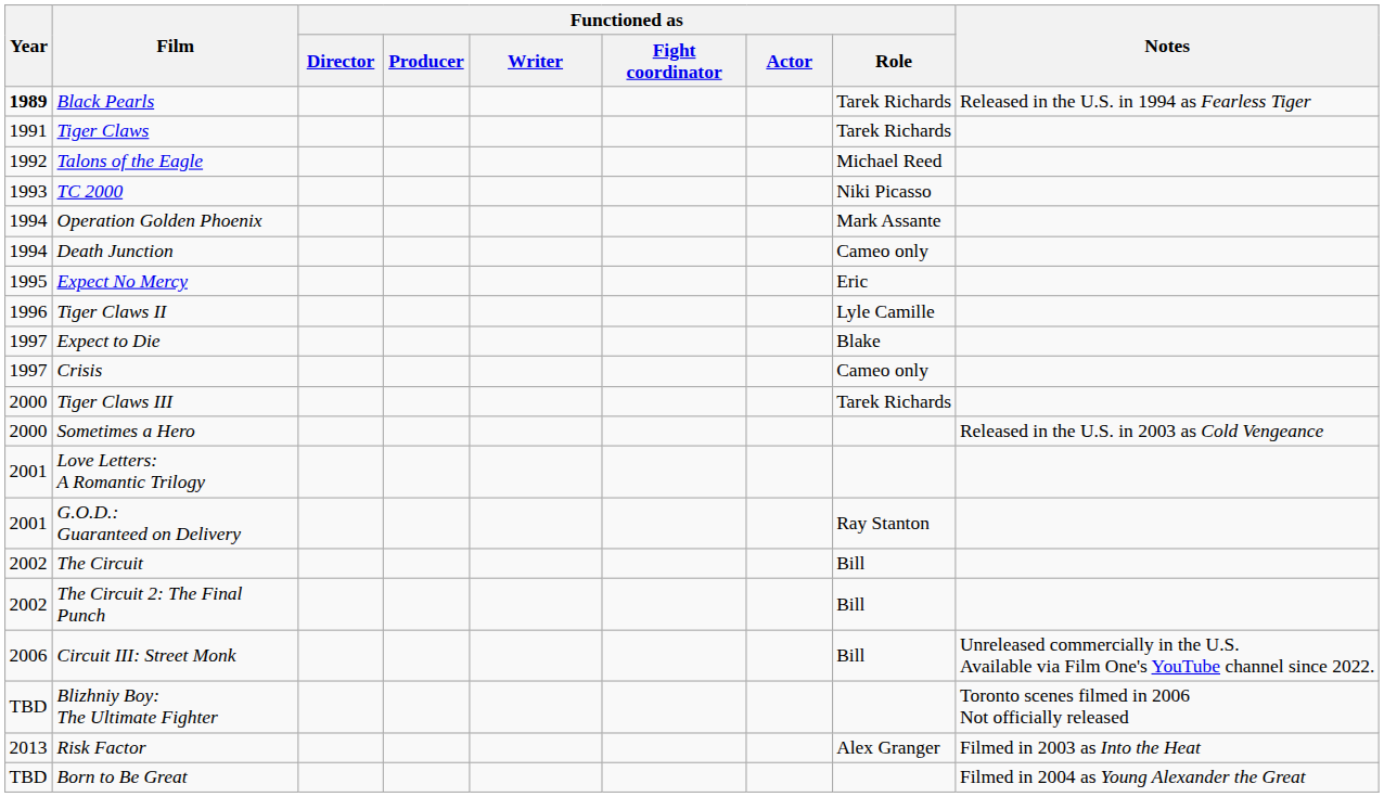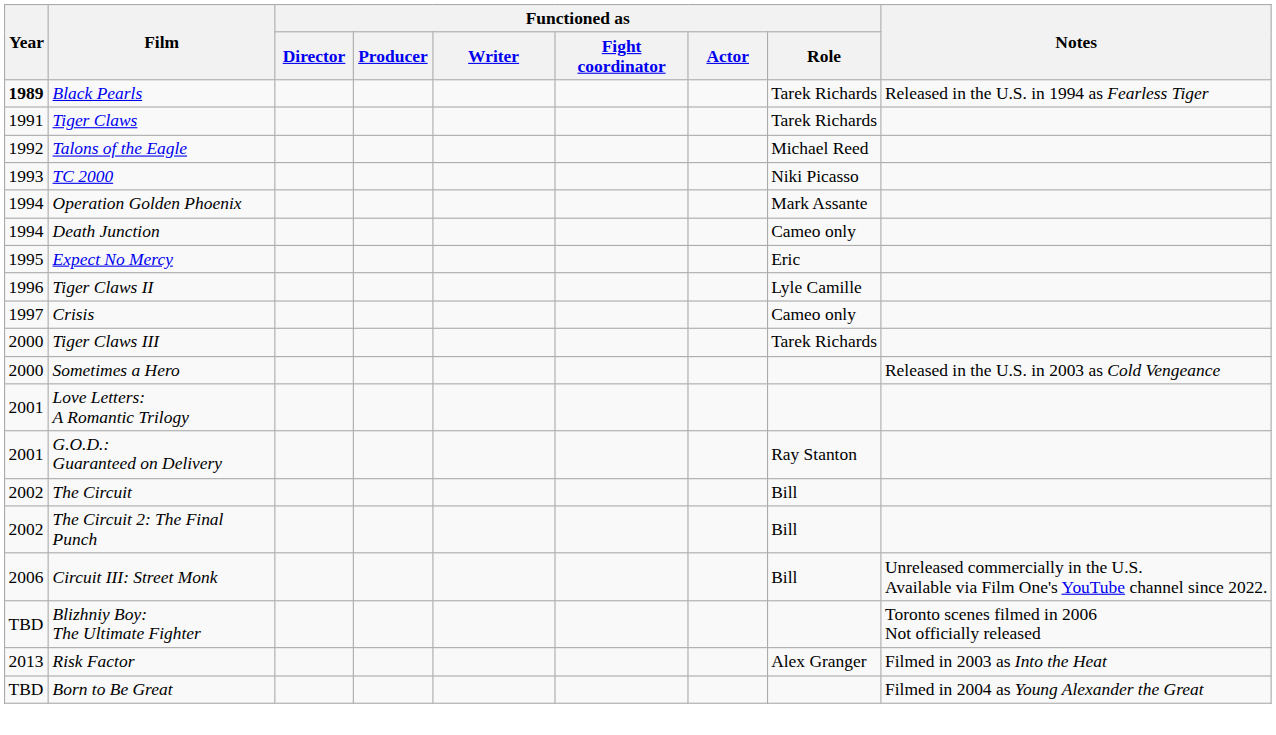- row: 1997 | Expect to Die | Blake
